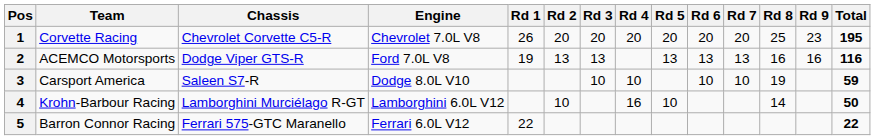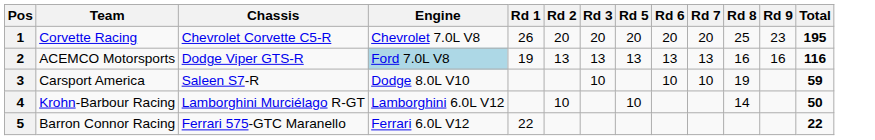- column: Rd 4 | 20 | 10 | 16
2 | Engine: no background -> lightblue background
